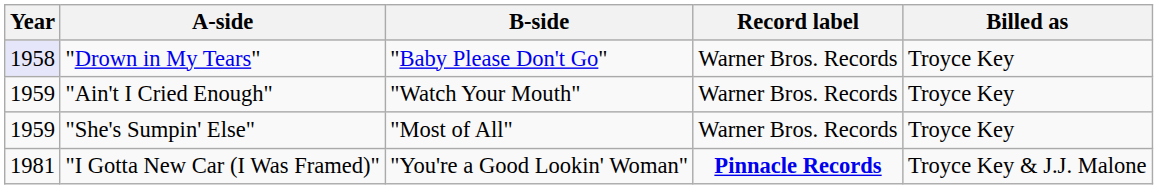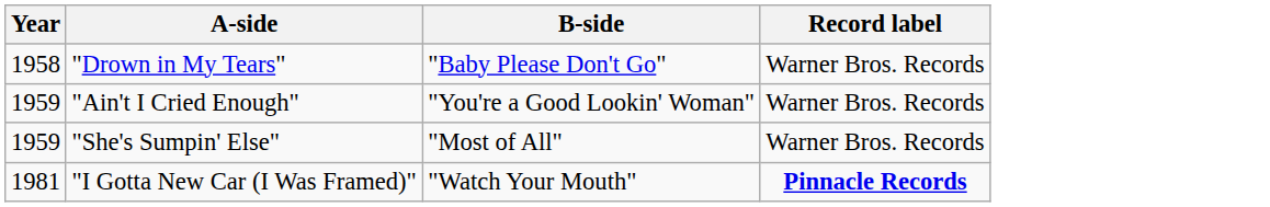- column: Billed as | Troyce Key | Troyce Key | Troyce Key | Troyce Key & J.J. Malone
"Drown in My Tears" | Year: lavender background -> no background
"Ain't I Cried Enough" | B-side: "Watch Your Mouth" -> "You're a Good Lookin' Woman"
"I Gotta New Car (I Was Framed)" | B-side: "You're a Good Lookin' Woman" -> "Watch Your Mouth"
